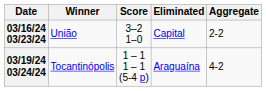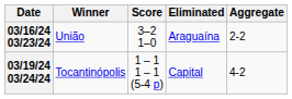03/16/24 03/23/24 | Eliminated: Capital -> Araguaína
03/19/24 03/24/24 | Eliminated: Araguaína -> Capital
